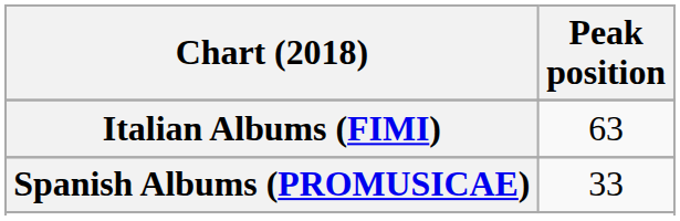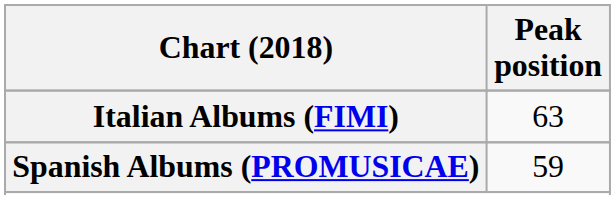Spanish Albums (PROMUSICAE) | Peak position: 33 -> 59
